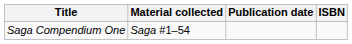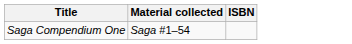- column: Publication date
